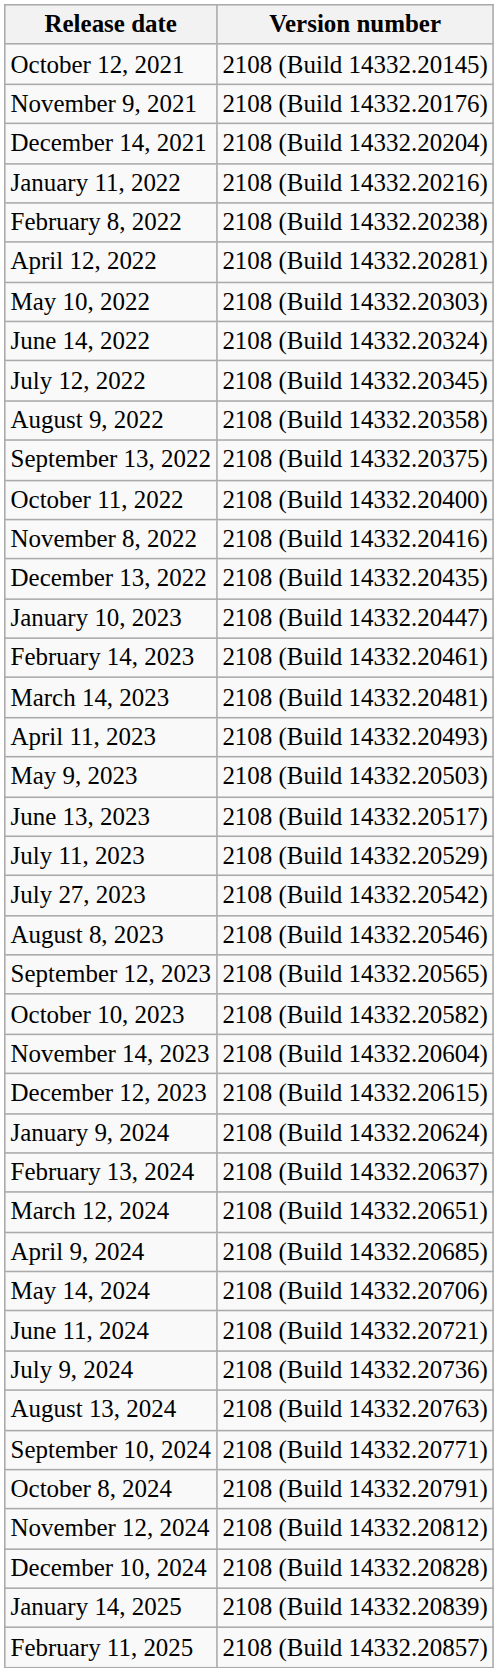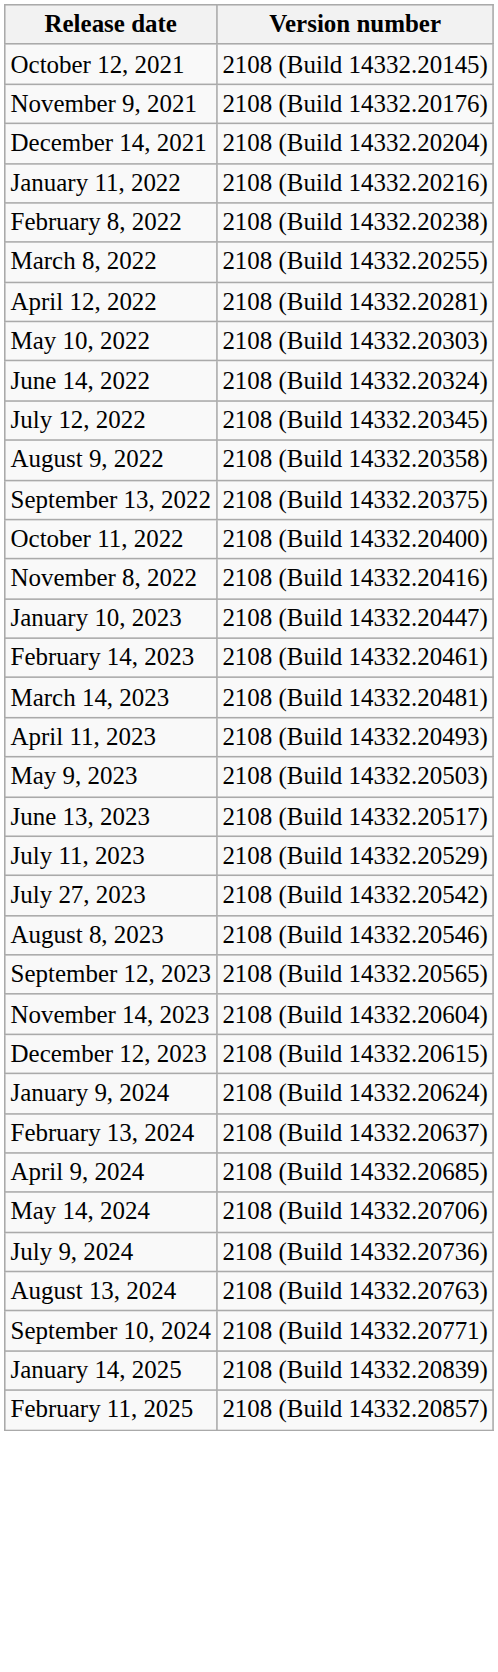+ row: March 8, 2022 | 2108 (Build 14332.20255)
- row: December 13, 2022 | 2108 (Build 14332.20435)
- row: October 10, 2023 | 2108 (Build 14332.20582)
- row: March 12, 2024 | 2108 (Build 14332.20651)
- row: June 11, 2024 | 2108 (Build 14332.20721)
- row: October 8, 2024 | 2108 (Build 14332.20791)
- row: November 12, 2024 | 2108 (Build 14332.20812)
- row: December 10, 2024 | 2108 (Build 14332.20828)
